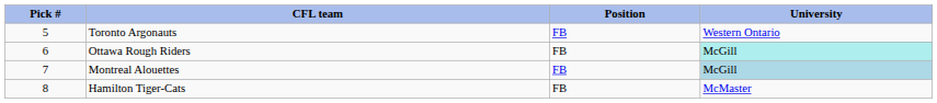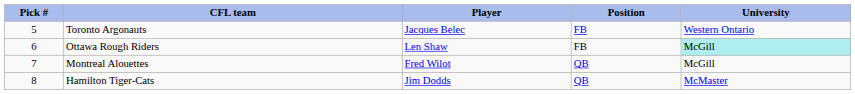+ column: Player | Jacques Belec | Len Shaw | Fred Wilot | Jim Dodds
Montreal Alouettes | Position: FB -> QB
Montreal Alouettes | University: lightblue background -> no background
Hamilton Tiger-Cats | Position: FB -> QB
